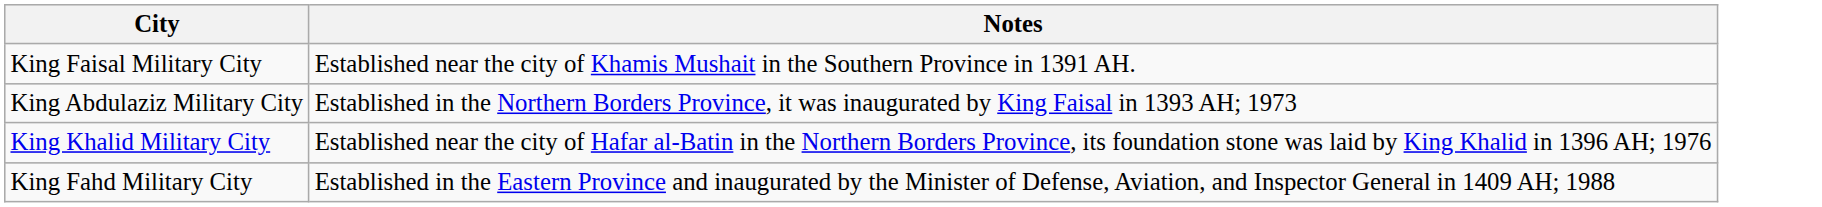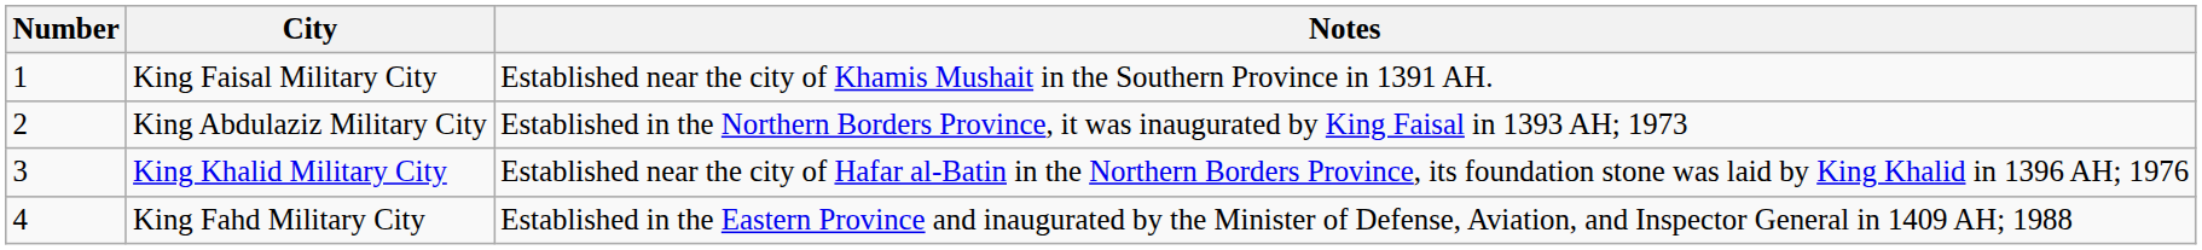+ column: Number | 1 | 2 | 3 | 4
